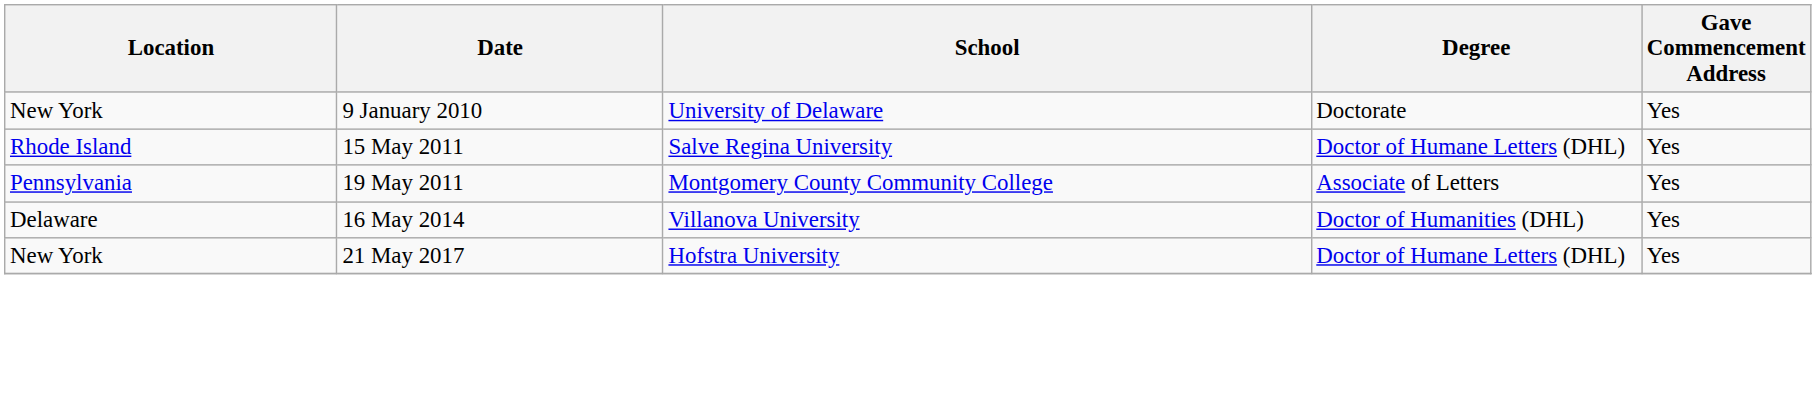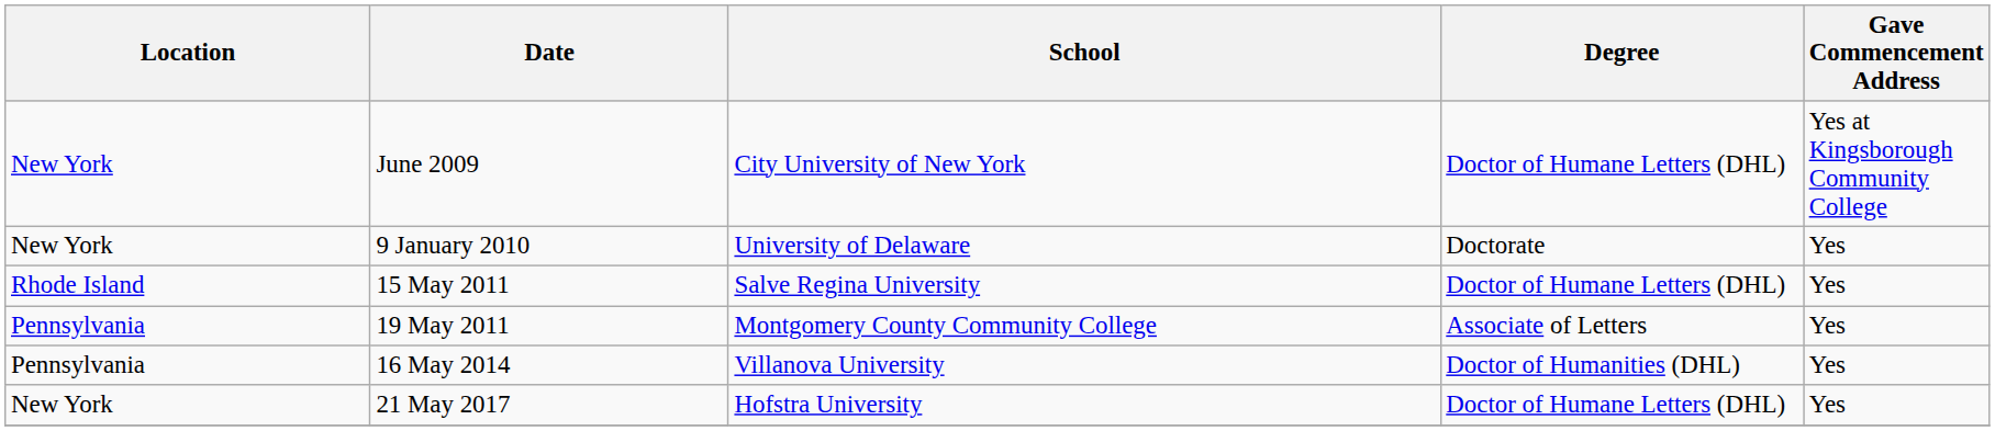+ row: New York | June 2009 | City University of New York | Doctor of Humane Letters (DHL) | Yes at Kingsborough Community College
16 May 2014 | Location: Delaware -> Pennsylvania
